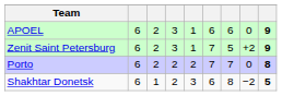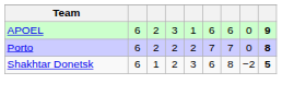- row: Zenit Saint Petersburg | 6 | 2 | 3 | 1 | 7 | 5 | +2 | 9
